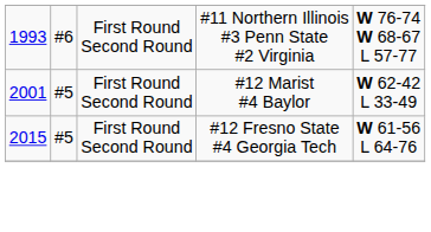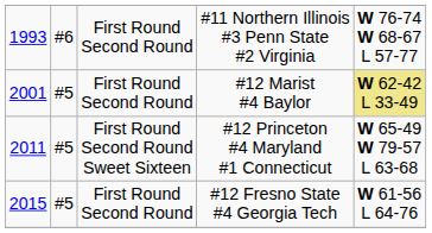#12 Marist #4 Baylor | column 5: no background -> khaki background
+ row: 2011 | #5 | First Round Second Round Sweet Sixteen | #12 Princeton #4 Maryland #1 Connecticut | W 65-49 W 79-57 L 63-68
